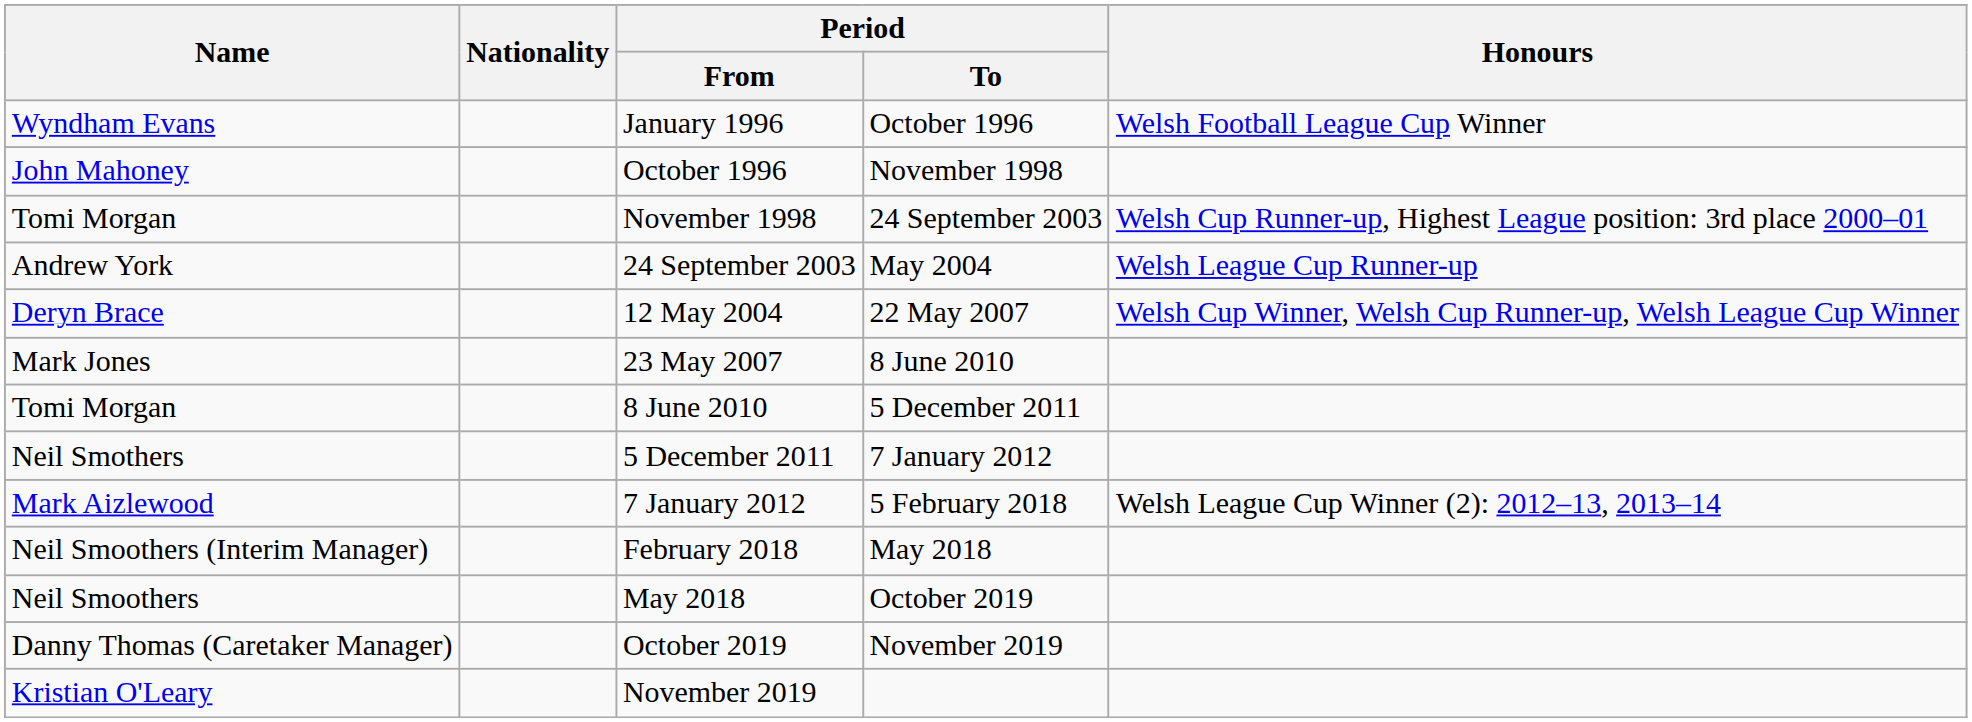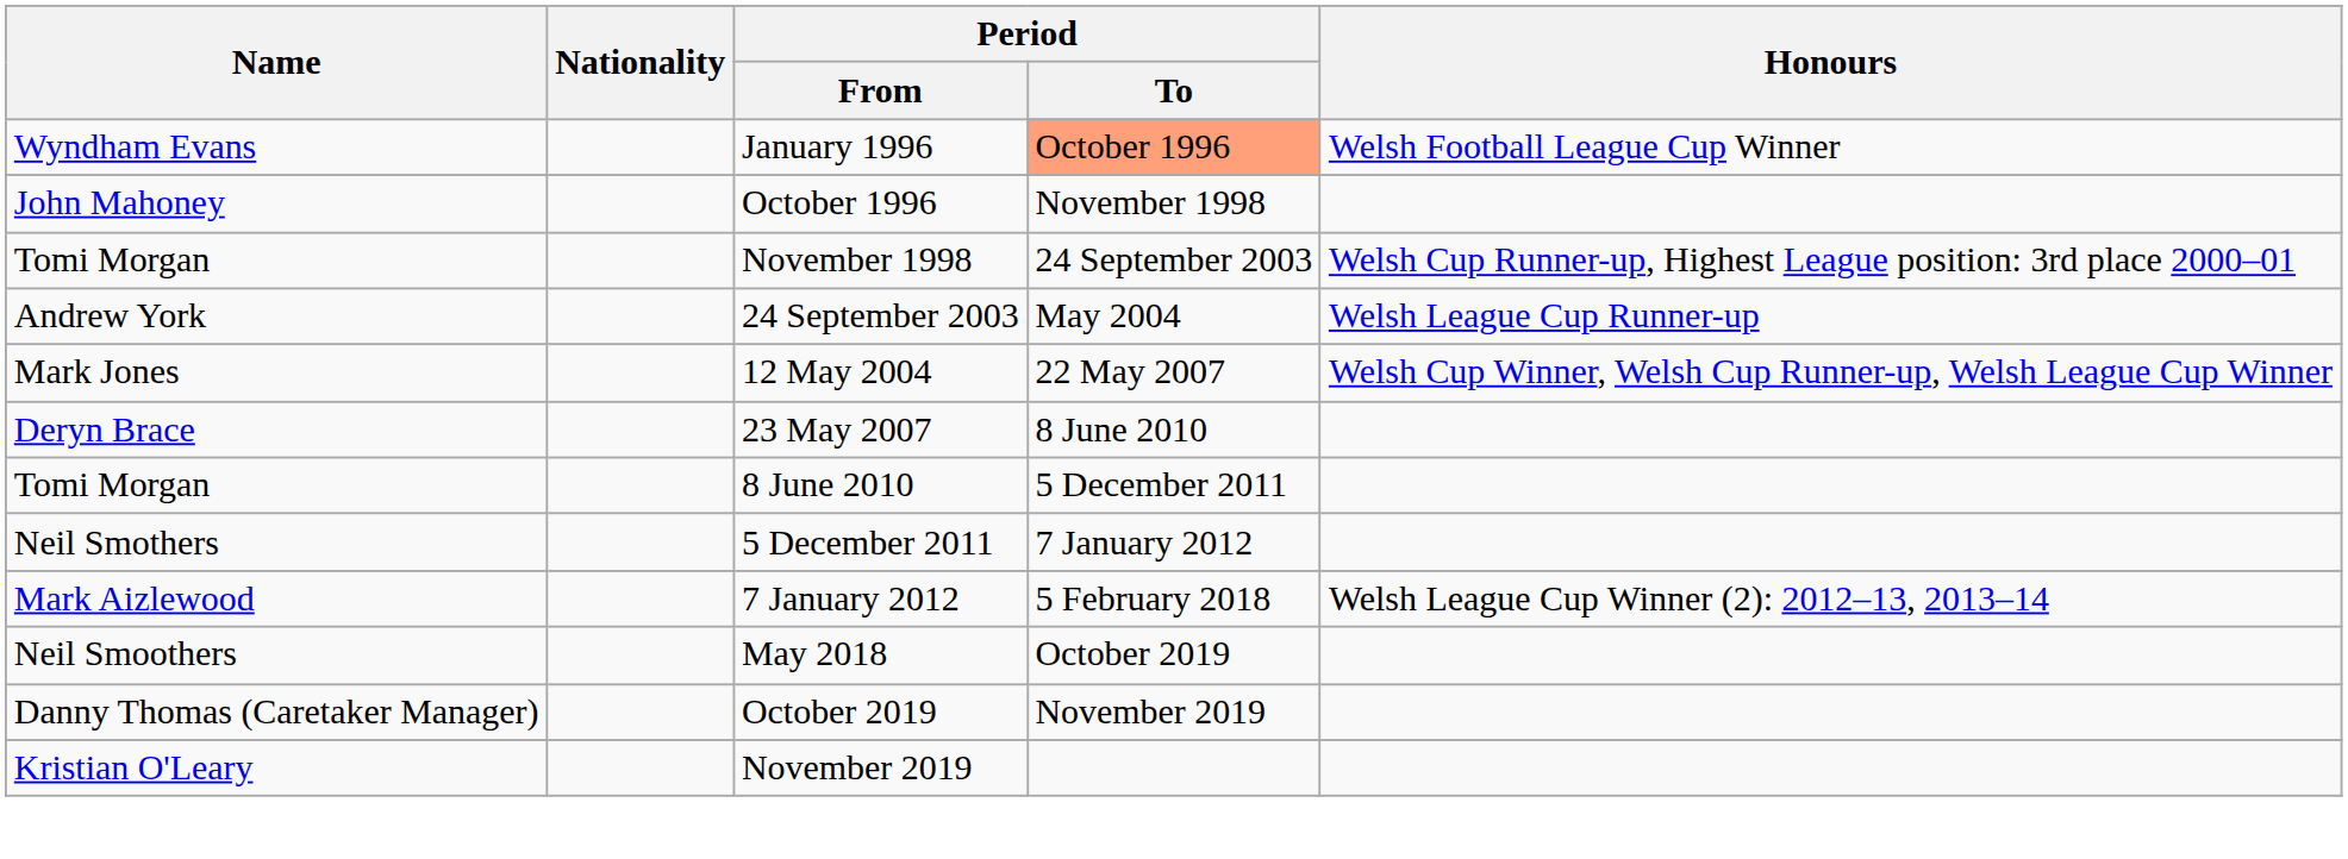January 1996 | Period / To: no background -> lightsalmon background
12 May 2004 | Name: Deryn Brace -> Mark Jones
23 May 2007 | Name: Mark Jones -> Deryn Brace
- row: Neil Smoothers (Interim Manager) | February 2018 | May 2018
